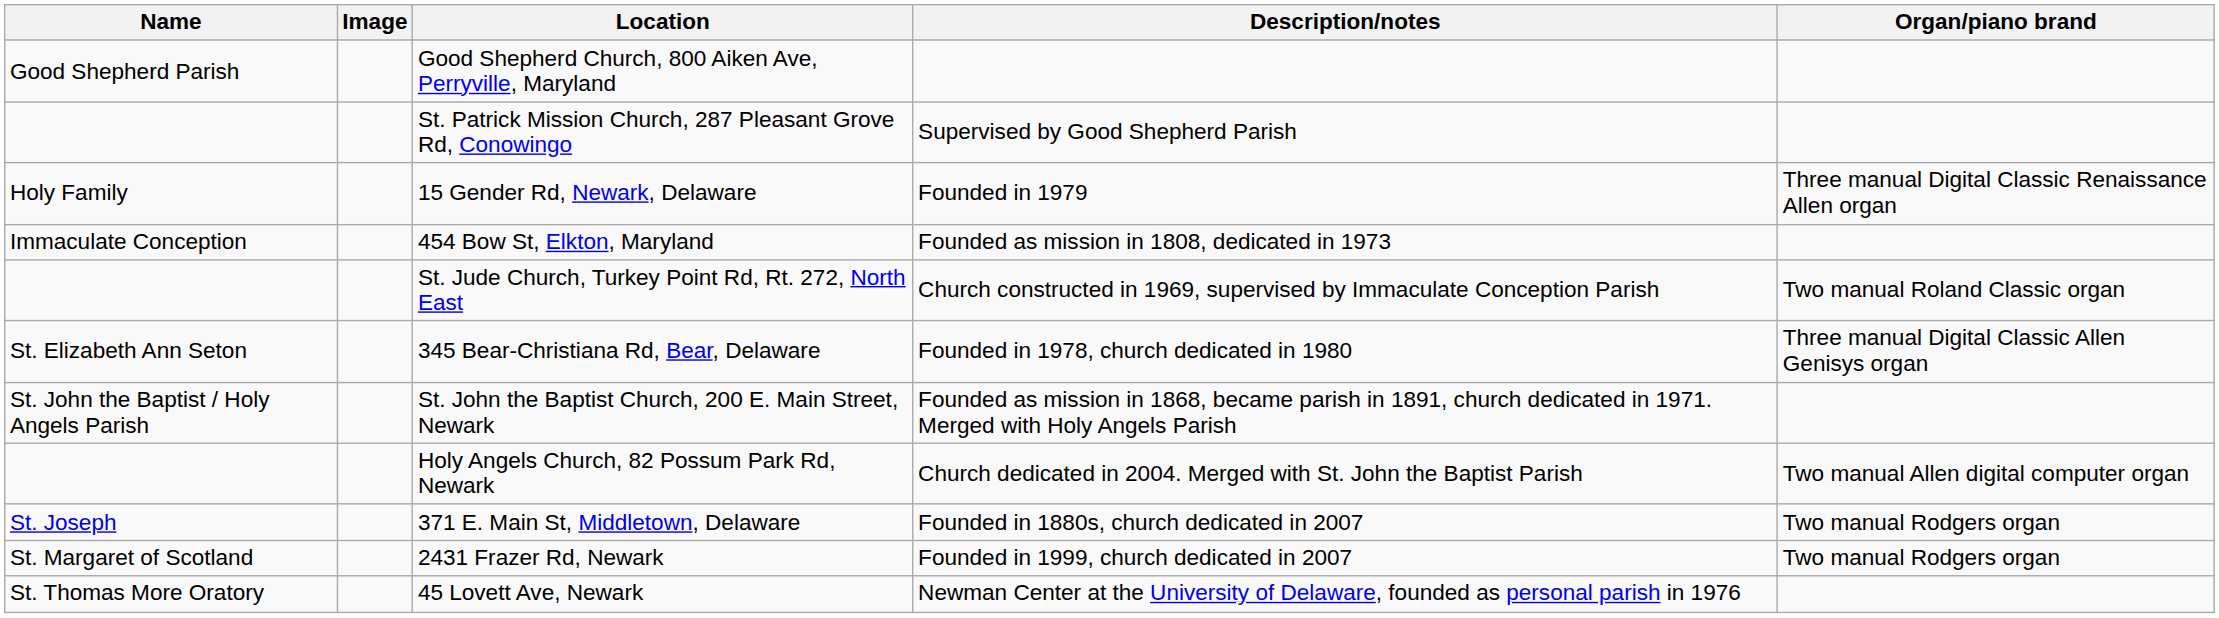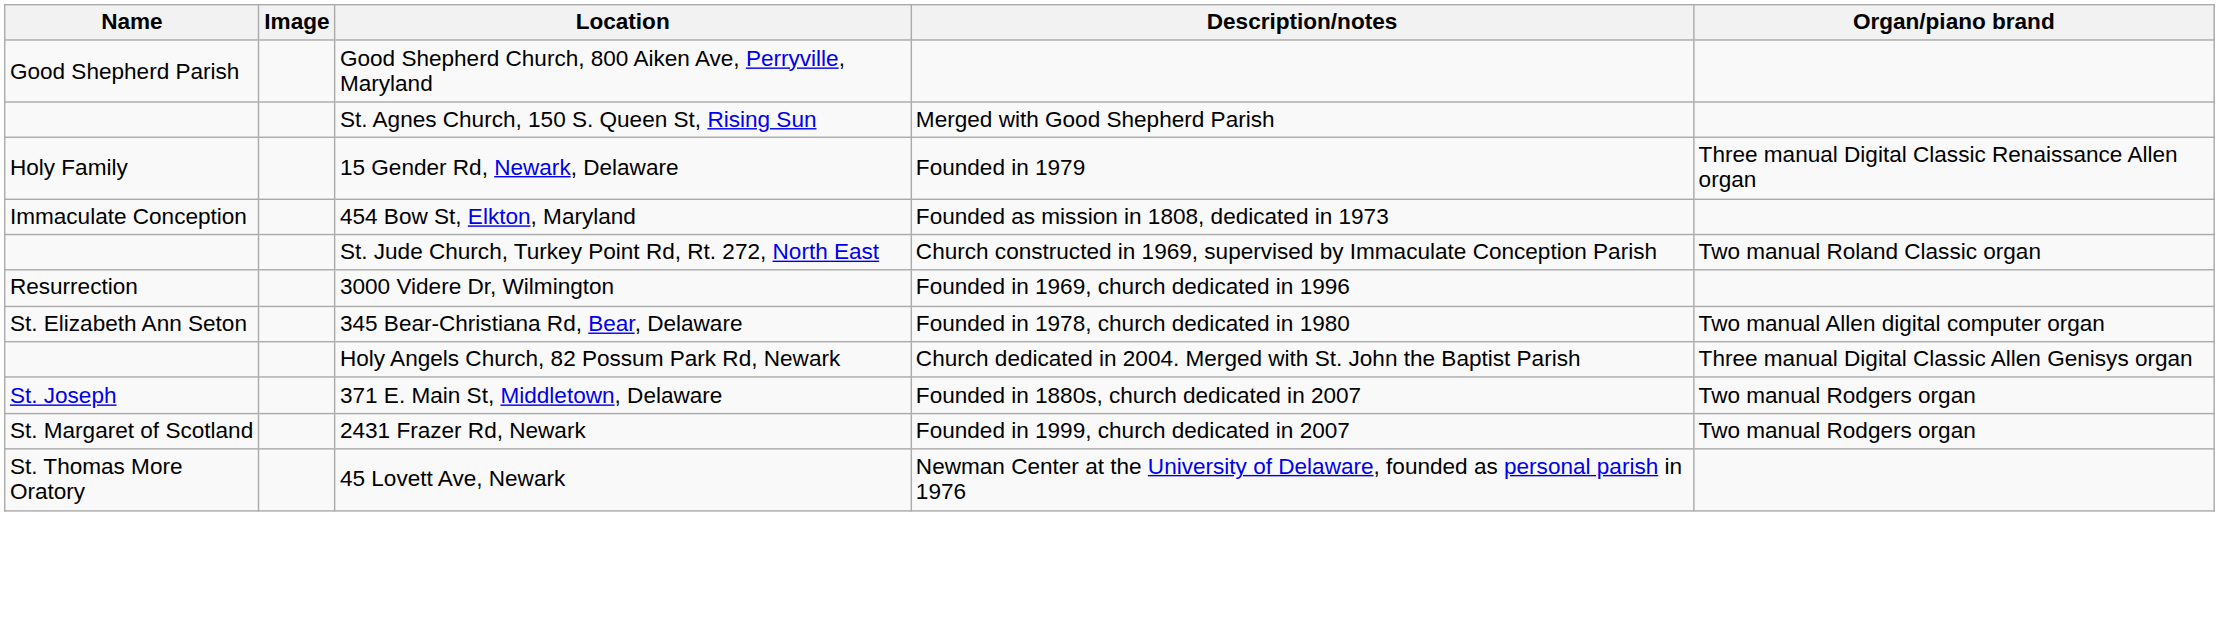- row: St. Patrick Mission Church, 287 Pleasant Grove Rd, Conowingo | Supervised by Good Shepherd Parish
+ row: St. Agnes Church, 150 S. Queen St, Rising Sun | Merged with Good Shepherd Parish
+ row: Resurrection | 3000 Videre Dr, Wilmington | Founded in 1969, church dedicated in 1996
345 Bear-Christiana Rd, Bear, Delaware | Organ/piano brand: Three manual Digital Classic Allen Genisys organ -> Two manual Allen digital computer organ
- row: St. John the Baptist / Holy Angels Parish | St. John the Baptist Church, 200 E. Main Street, Newark | Founded as mission in 1868, became parish in 1891, church dedicated in 1971. Merged with Holy Angels Parish
Holy Angels Church, 82 Possum Park Rd, Newark | Organ/piano brand: Two manual Allen digital computer organ -> Three manual Digital Classic Allen Genisys organ
